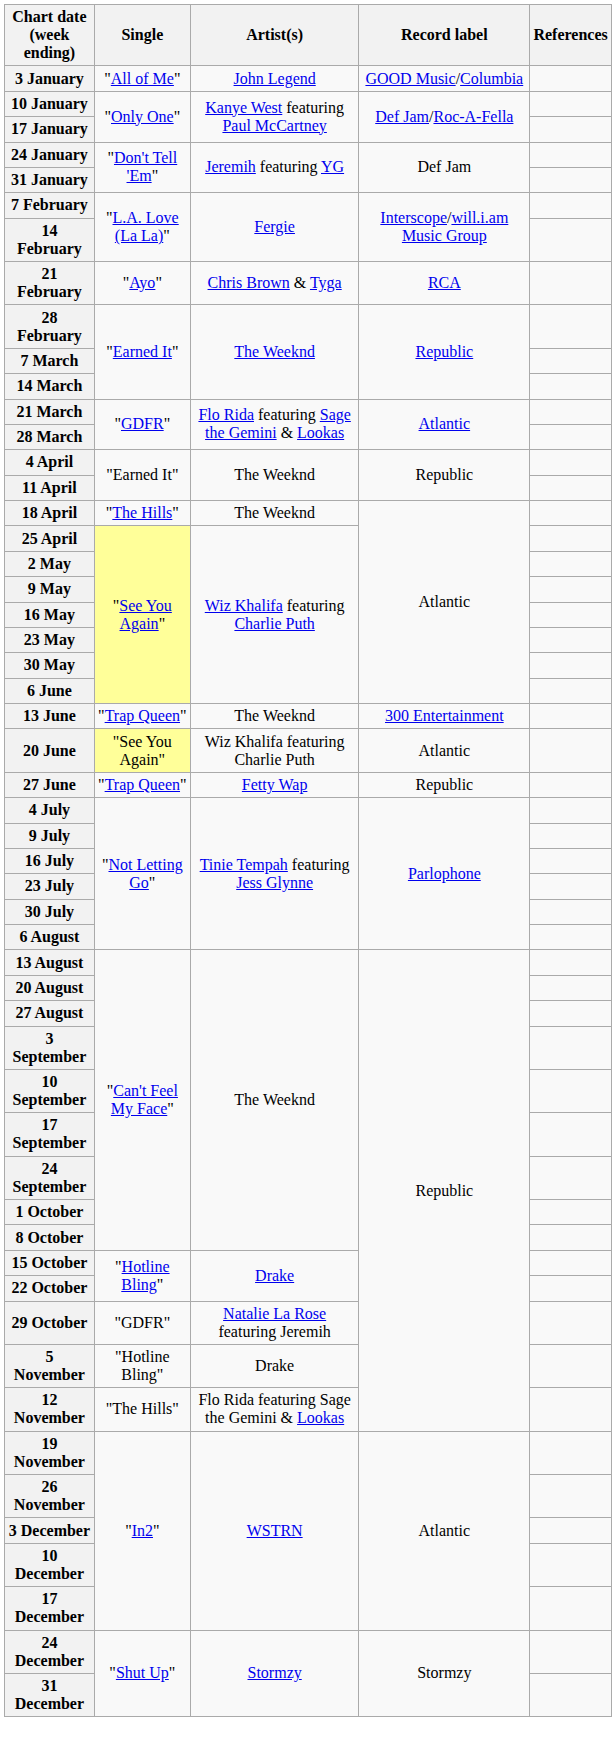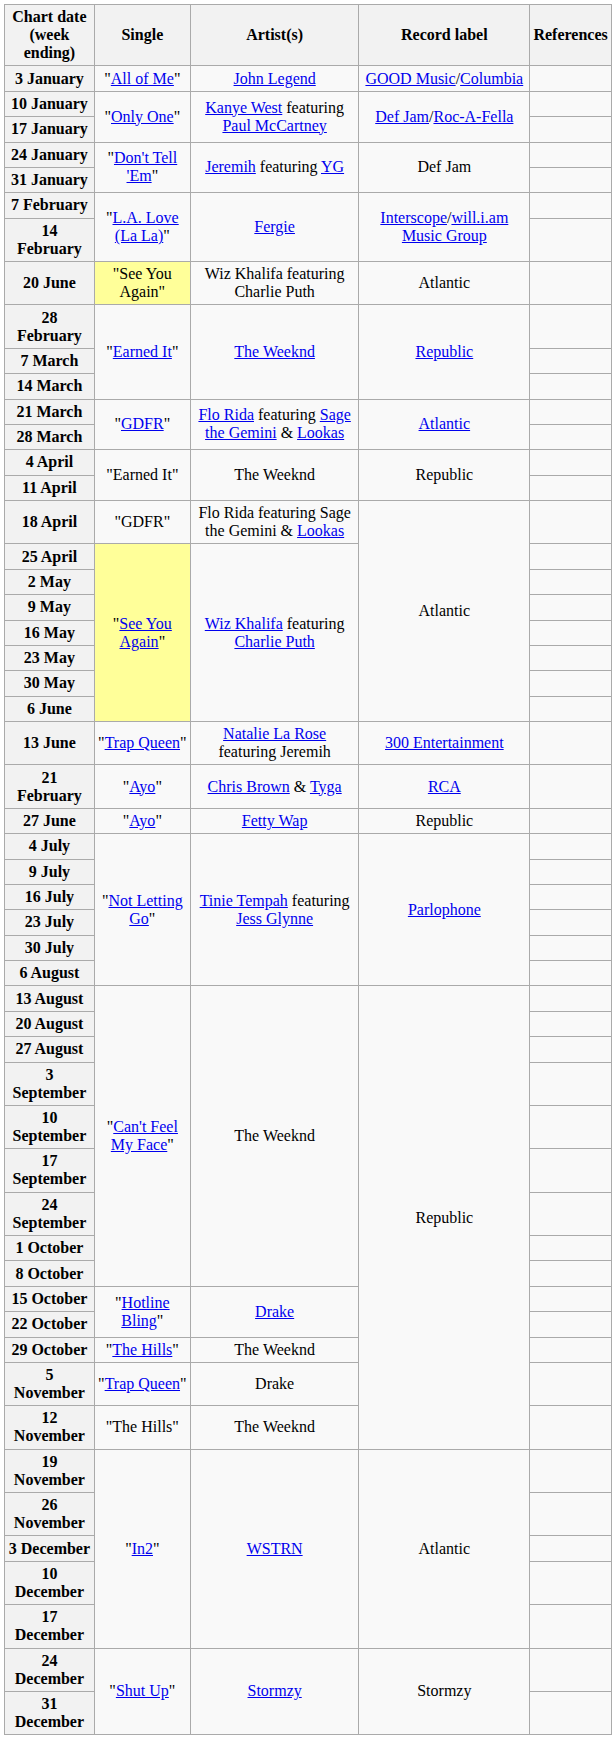rows swapped: 21 February <-> 20 June
18 April | Single: "The Hills" -> "GDFR"
18 April | Artist(s): The Weeknd -> Flo Rida featuring Sage the Gemini & Lookas
13 June | Artist(s): The Weeknd -> Natalie La Rose featuring Jeremih
27 June | Single: "Trap Queen" -> "Ayo"
29 October | Single: "GDFR" -> "The Hills"
29 October | Artist(s): Natalie La Rose featuring Jeremih -> The Weeknd
5 November | Single: "Hotline Bling" -> "Trap Queen"
12 November | Artist(s): Flo Rida featuring Sage the Gemini & Lookas -> The Weeknd
